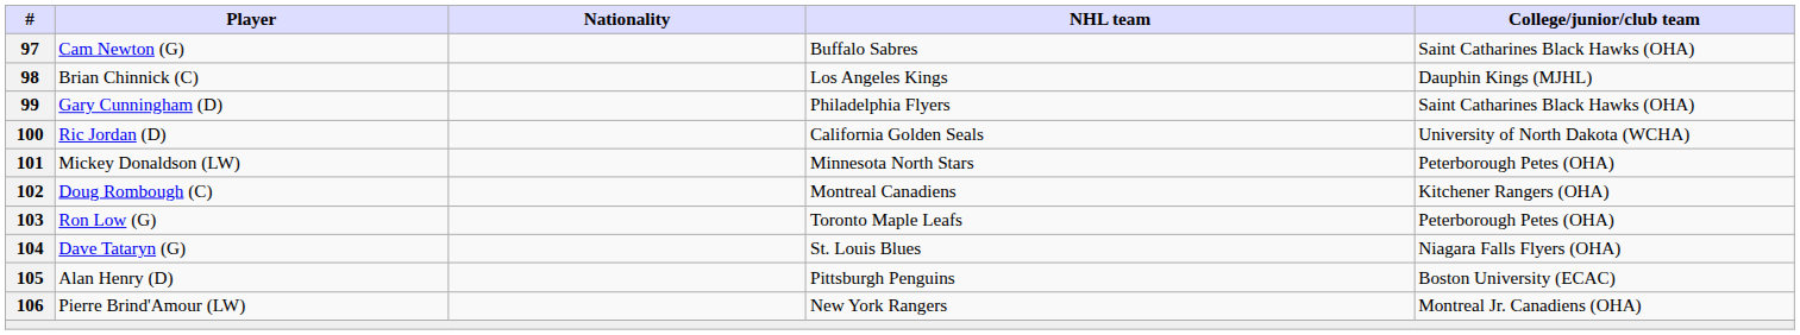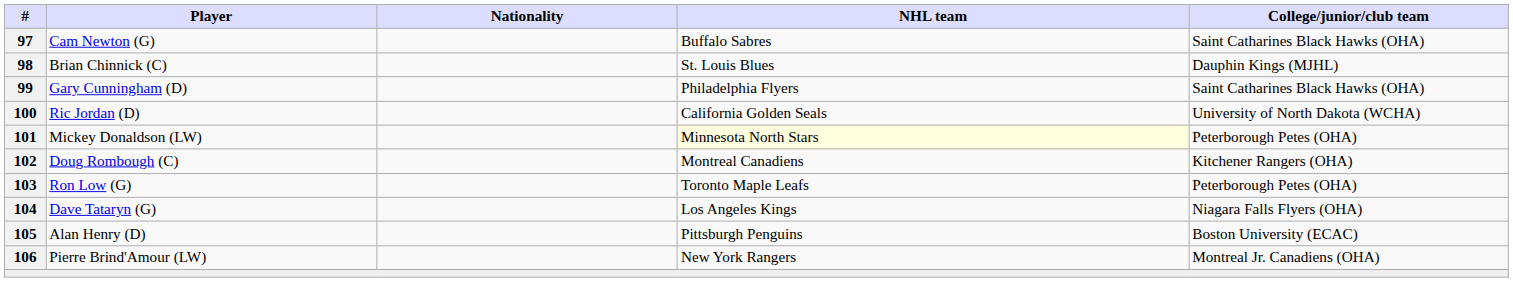98 | NHL team: Los Angeles Kings -> St. Louis Blues
101 | NHL team: no background -> lightyellow background
104 | NHL team: St. Louis Blues -> Los Angeles Kings
